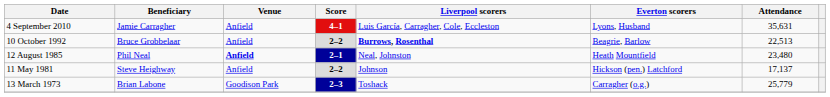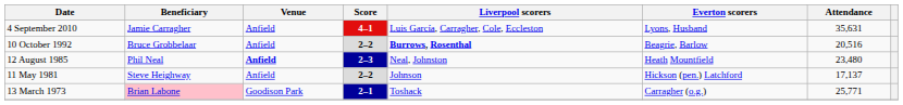10 October 1992 | Attendance: 22,513 -> 20,516
12 August 1985 | Score: 2–1 -> 2–3
13 March 1973 | Beneficiary: no background -> pink background
13 March 1973 | Score: 2–3 -> 2–1
13 March 1973 | Attendance: 25,779 -> 25,771
